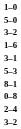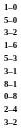rows swapped: 5–3 <-> 3–1
